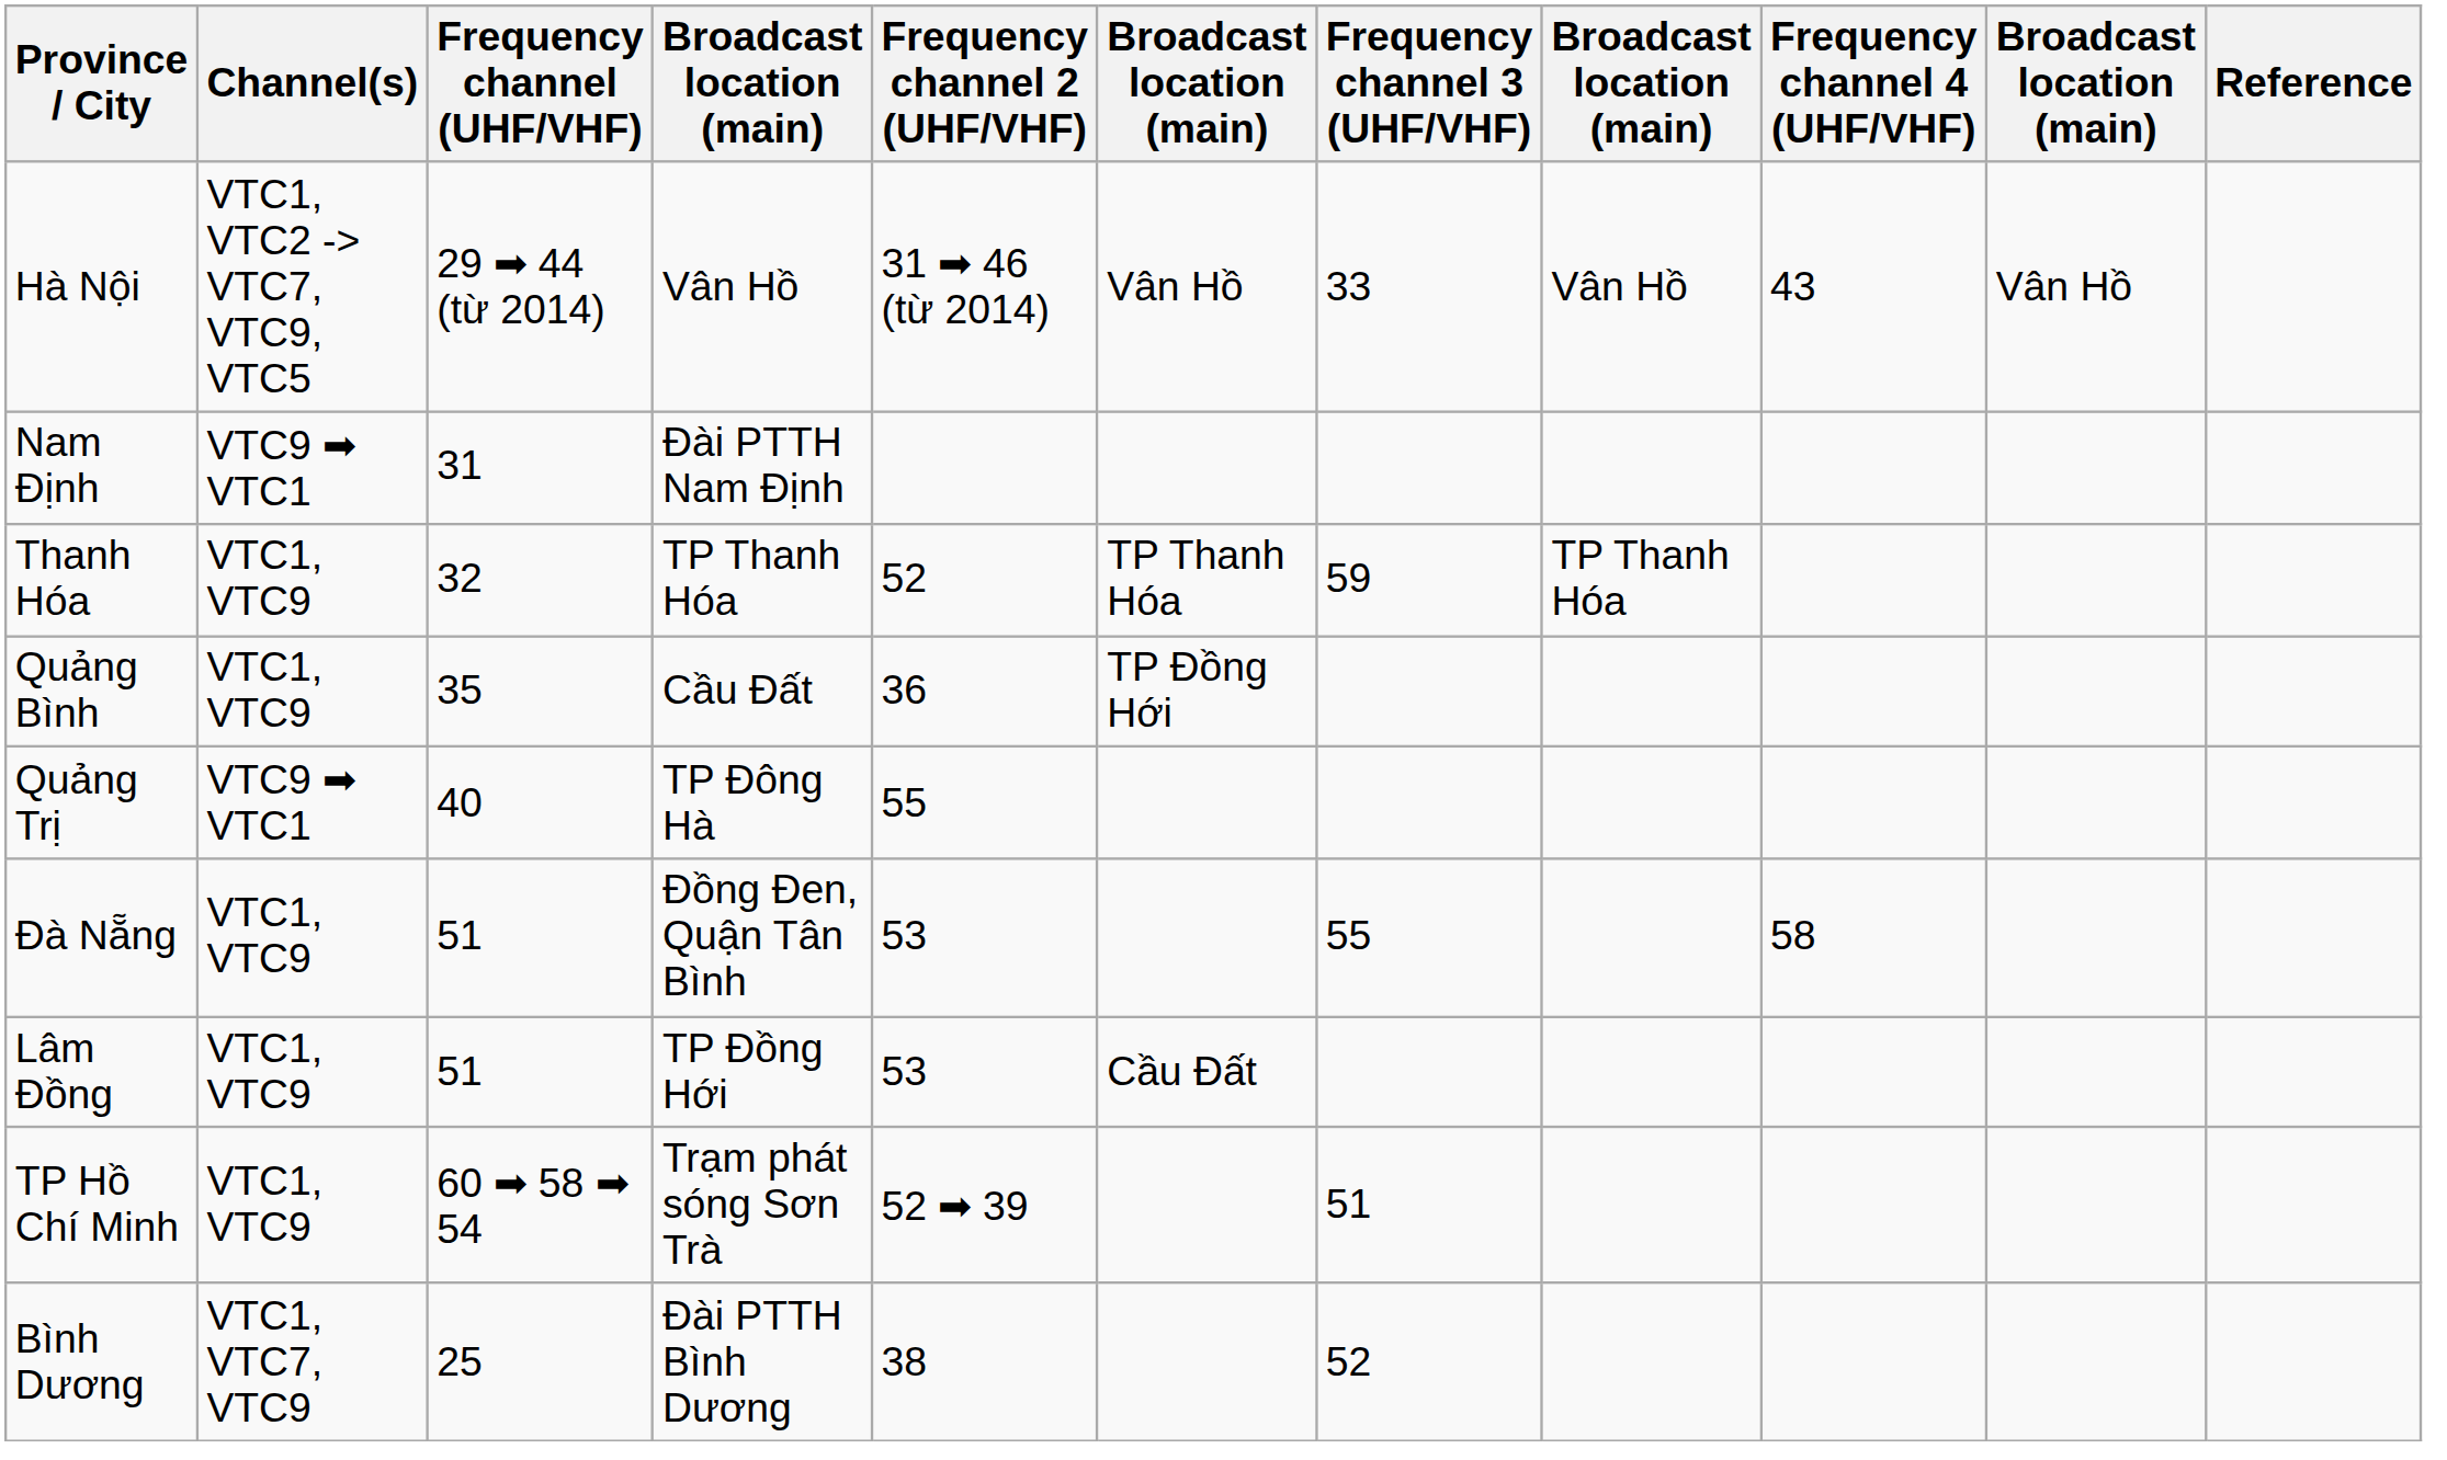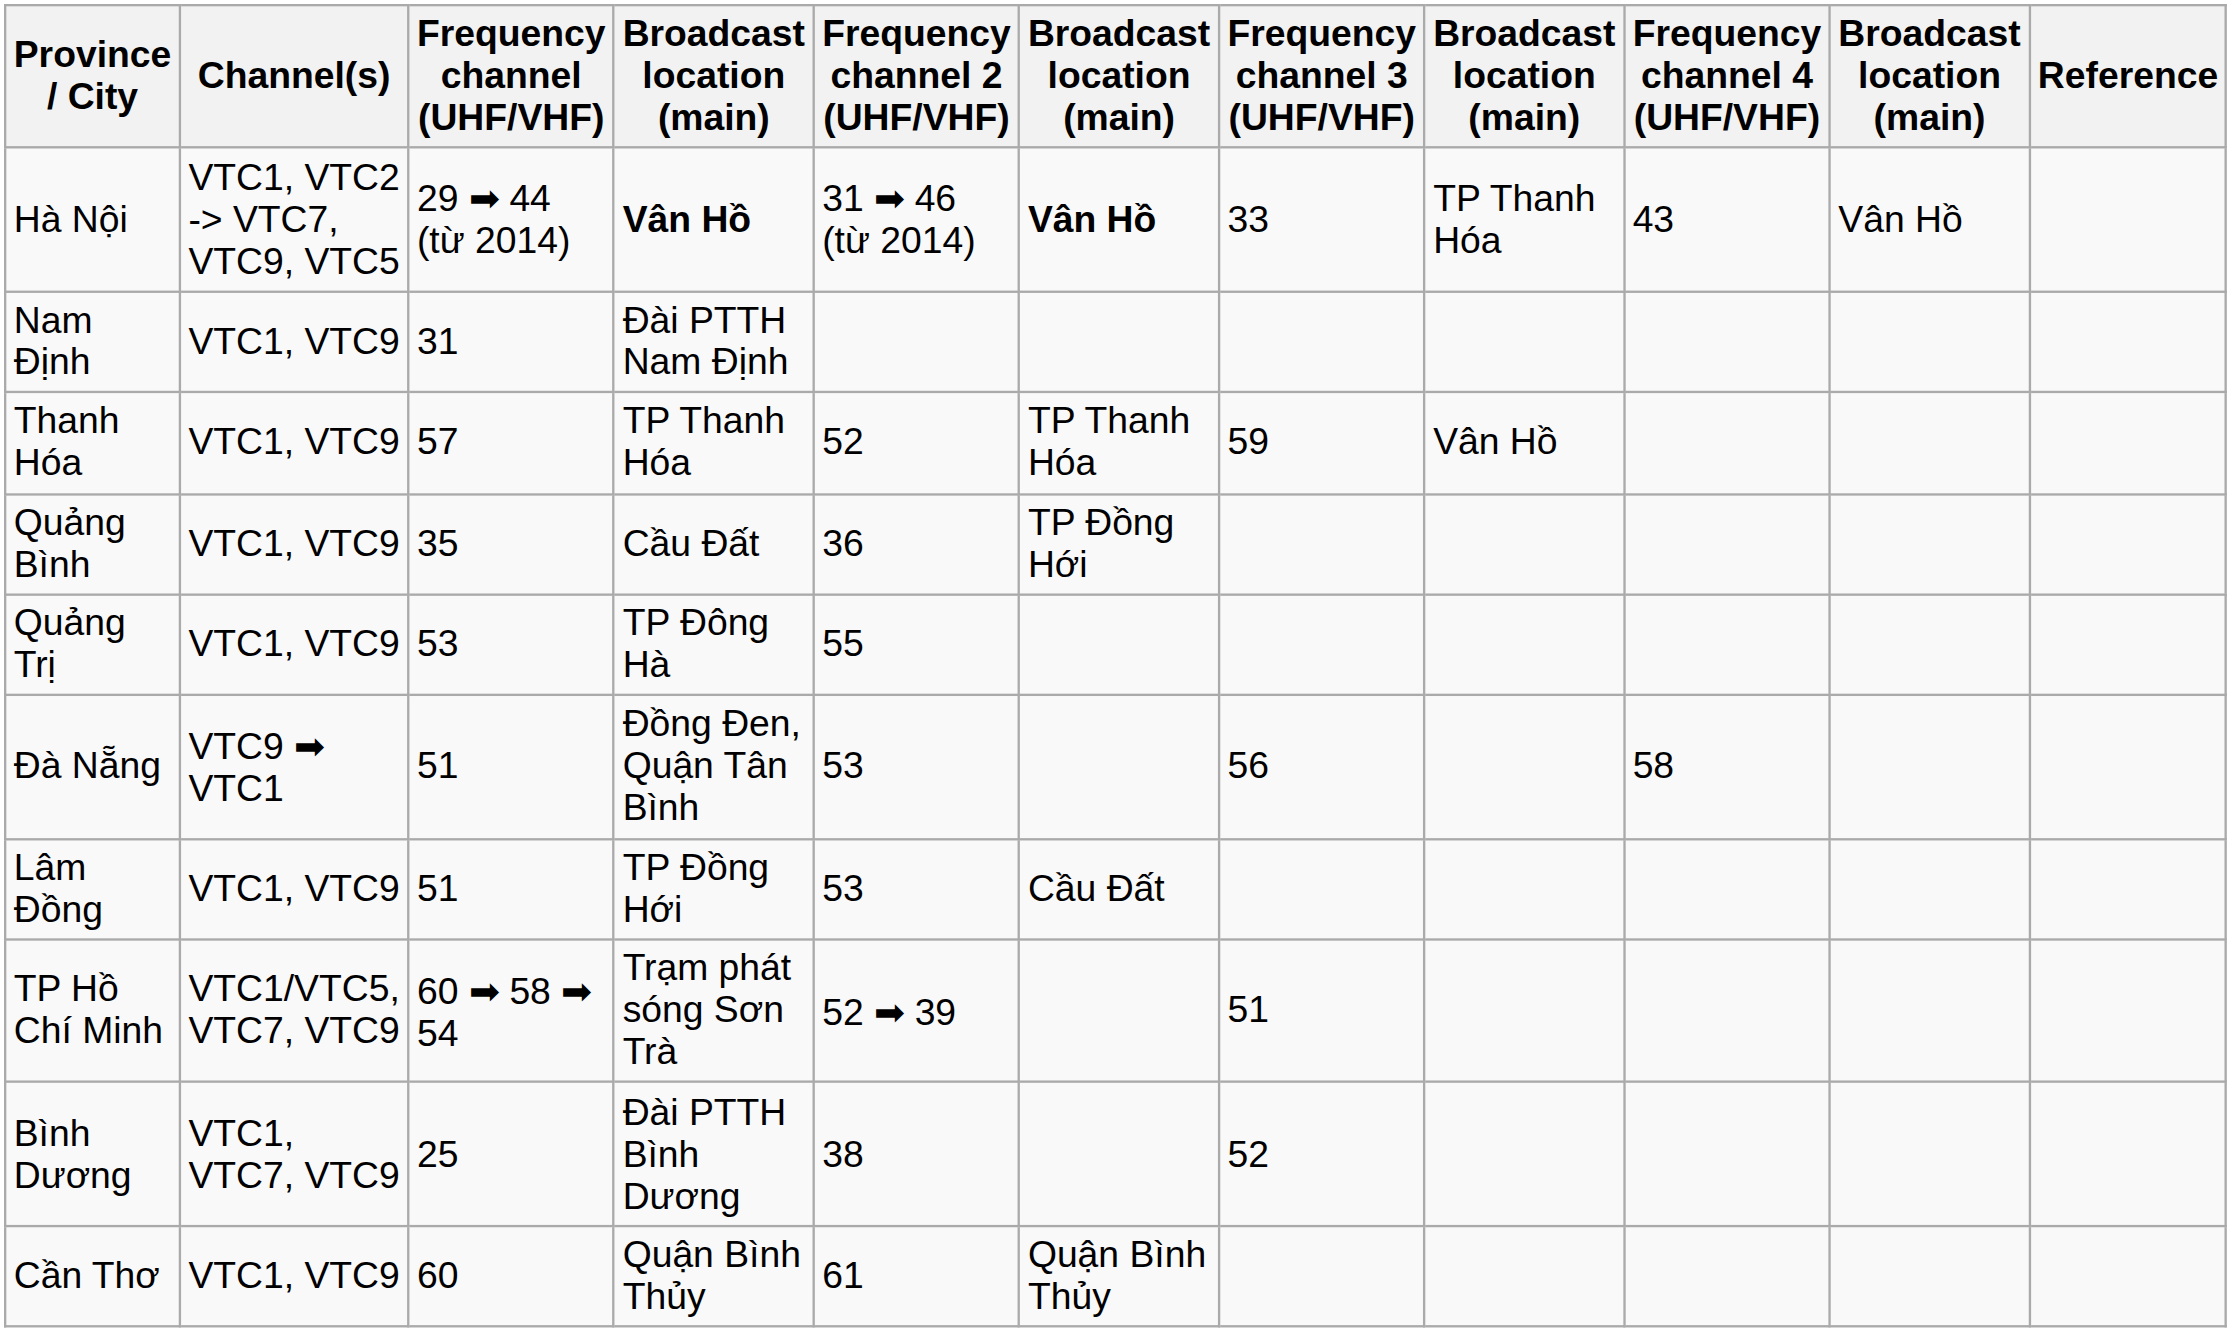Hà Nội | column 4: normal -> bold
Hà Nội | column 6: normal -> bold
Hà Nội | column 8: Vân Hồ -> TP Thanh Hóa
Nam Định | Channel(s): VTC9 ➡ VTC1 -> VTC1, VTC9
Thanh Hóa | Frequency channel (UHF/VHF): 32 -> 57
Thanh Hóa | column 8: TP Thanh Hóa -> Vân Hồ
Quảng Trị | Channel(s): VTC9 ➡ VTC1 -> VTC1, VTC9
Quảng Trị | Frequency channel (UHF/VHF): 40 -> 53
Đà Nẵng | Channel(s): VTC1, VTC9 -> VTC9 ➡ VTC1
Đà Nẵng | Frequency channel 3 (UHF/VHF): 55 -> 56
TP Hồ Chí Minh | Channel(s): VTC1, VTC9 -> VTC1/VTC5, VTC7, VTC9
+ row: Cần Thơ | VTC1, VTC9 | 60 | Quận Bình Thủy | 61 | Quận Bình Thủy
